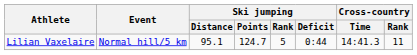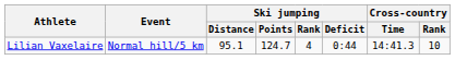Lilian Vaxelaire | Ski jumping / Rank: 5 -> 4
Lilian Vaxelaire | Cross-country / Rank: 11 -> 10
